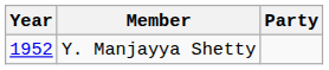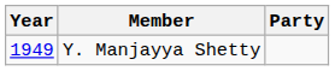Y. Manjayya Shetty | Year: 1952 -> 1949
